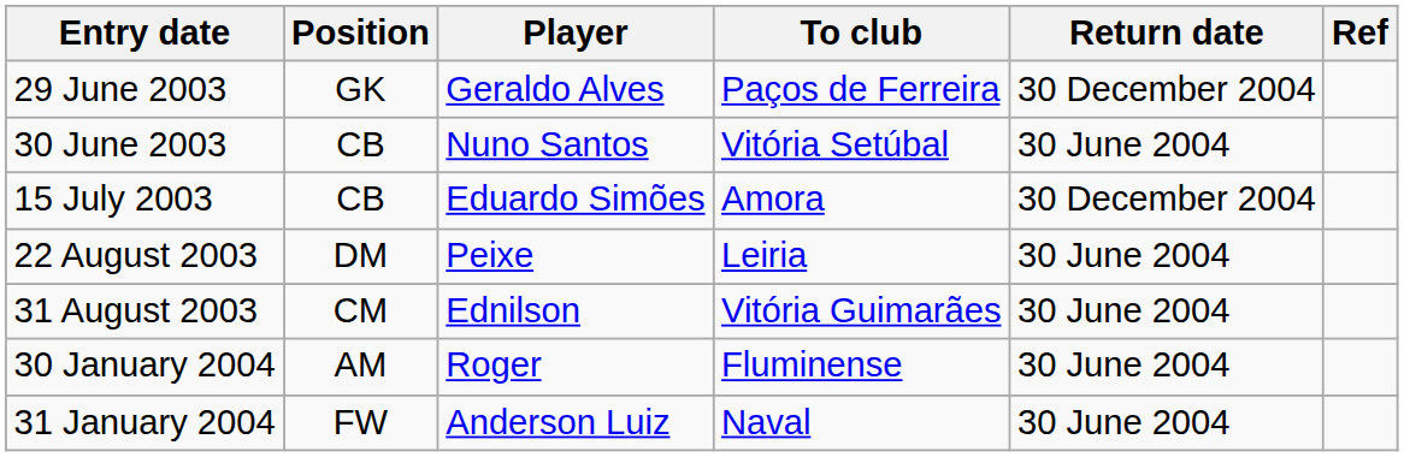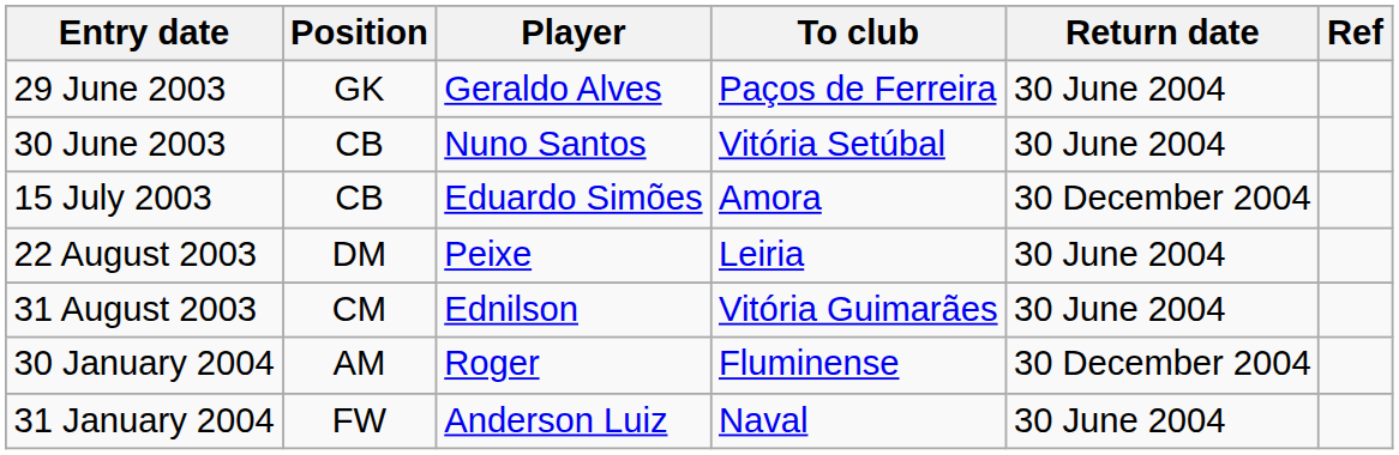29 June 2003 | Return date: 30 December 2004 -> 30 June 2004
30 January 2004 | Return date: 30 June 2004 -> 30 December 2004
